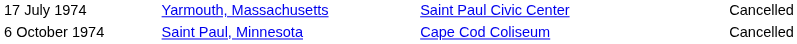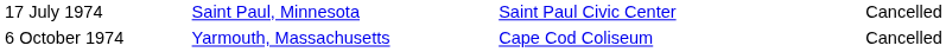17 July 1974 | column 2: Yarmouth, Massachusetts -> Saint Paul, Minnesota
6 October 1974 | column 2: Saint Paul, Minnesota -> Yarmouth, Massachusetts
